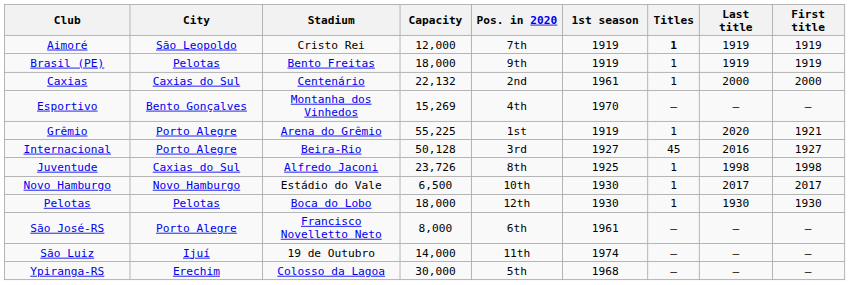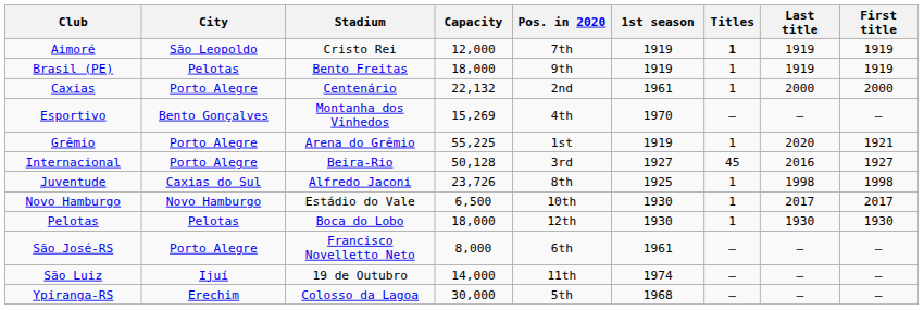Caxias | City: Caxias do Sul -> Porto Alegre
